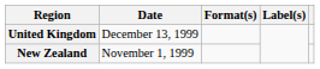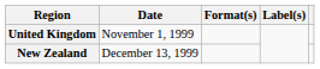United Kingdom | Date: December 13, 1999 -> November 1, 1999
New Zealand | Date: November 1, 1999 -> December 13, 1999
